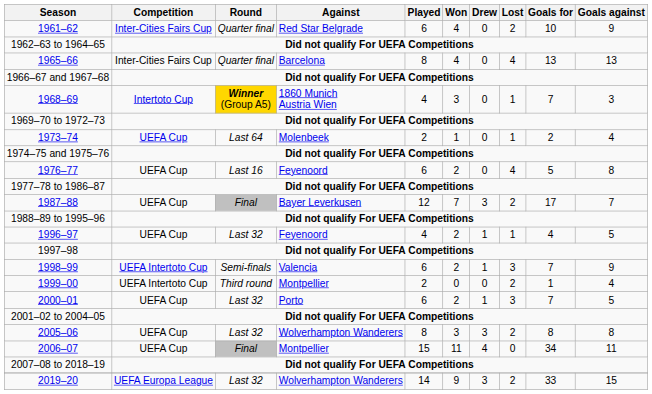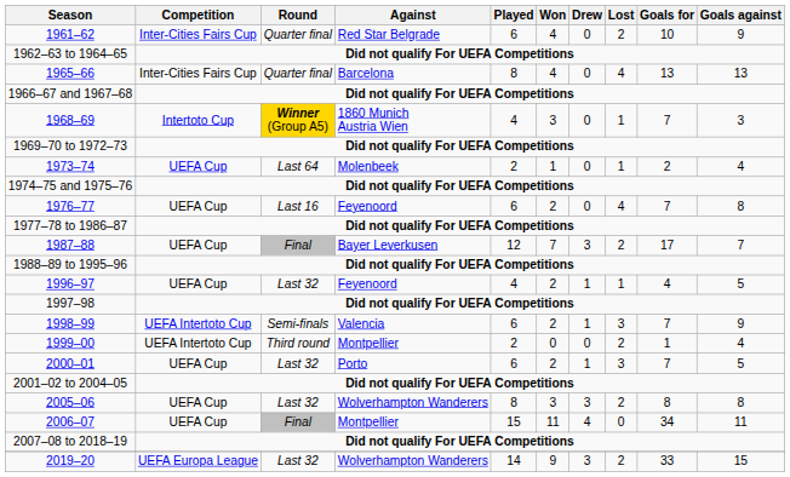1976–77 | Goals for: 5 -> 7
